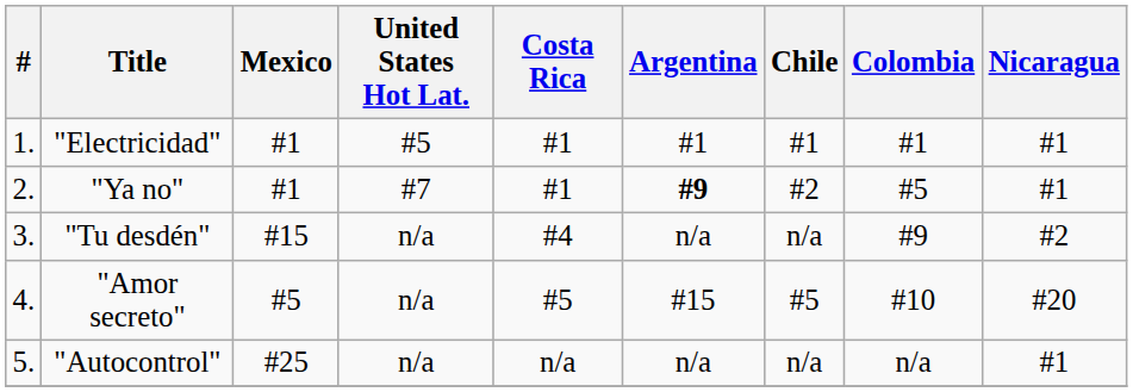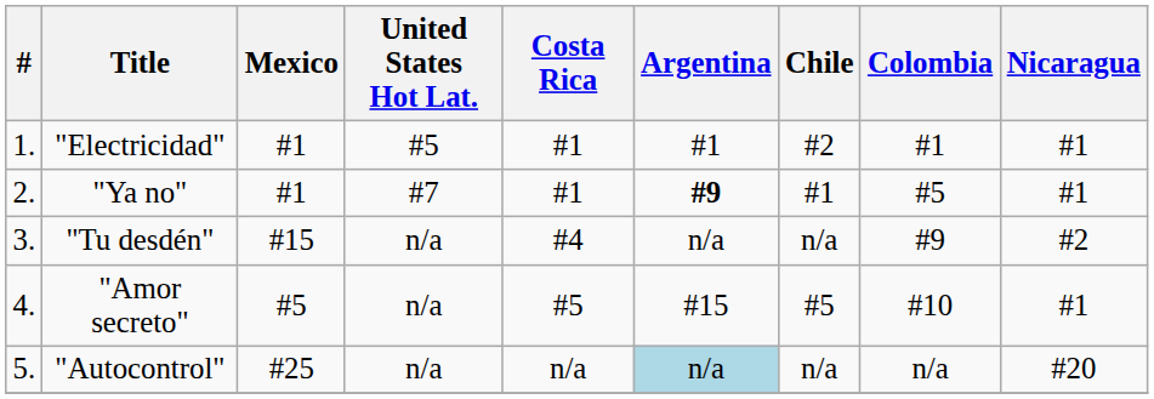"Electricidad" | Chile: #1 -> #2
"Ya no" | Chile: #2 -> #1
"Amor secreto" | Nicaragua: #20 -> #1
"Autocontrol" | Argentina: no background -> lightblue background
"Autocontrol" | Nicaragua: #1 -> #20
